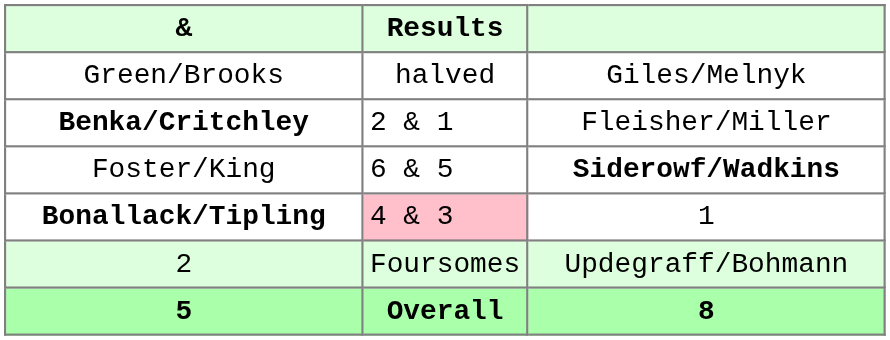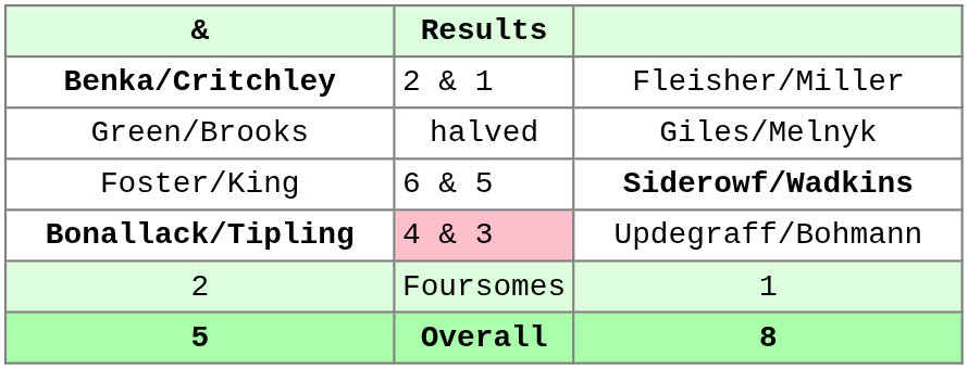rows swapped: Green/Brooks <-> Benka/Critchley
Bonallack/Tipling | column 3: 1 -> Updegraff/Bohmann
2 | column 3: Updegraff/Bohmann -> 1
